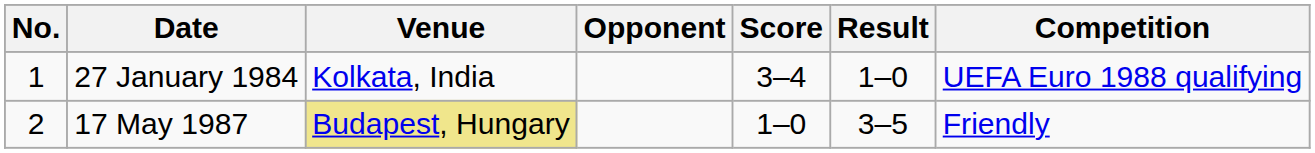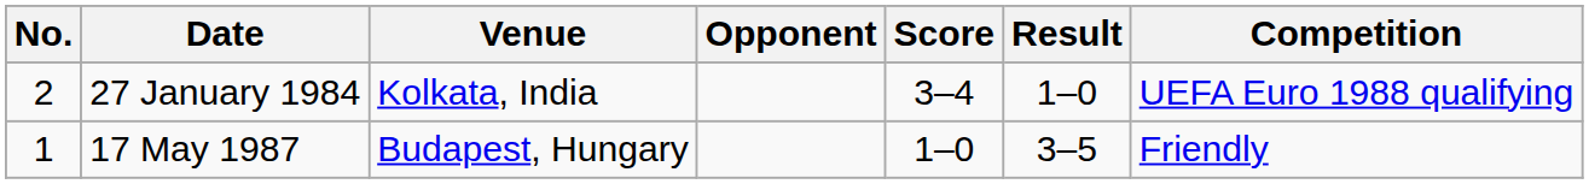27 January 1984 | No.: 1 -> 2
17 May 1987 | No.: 2 -> 1
17 May 1987 | Venue: khaki background -> no background
